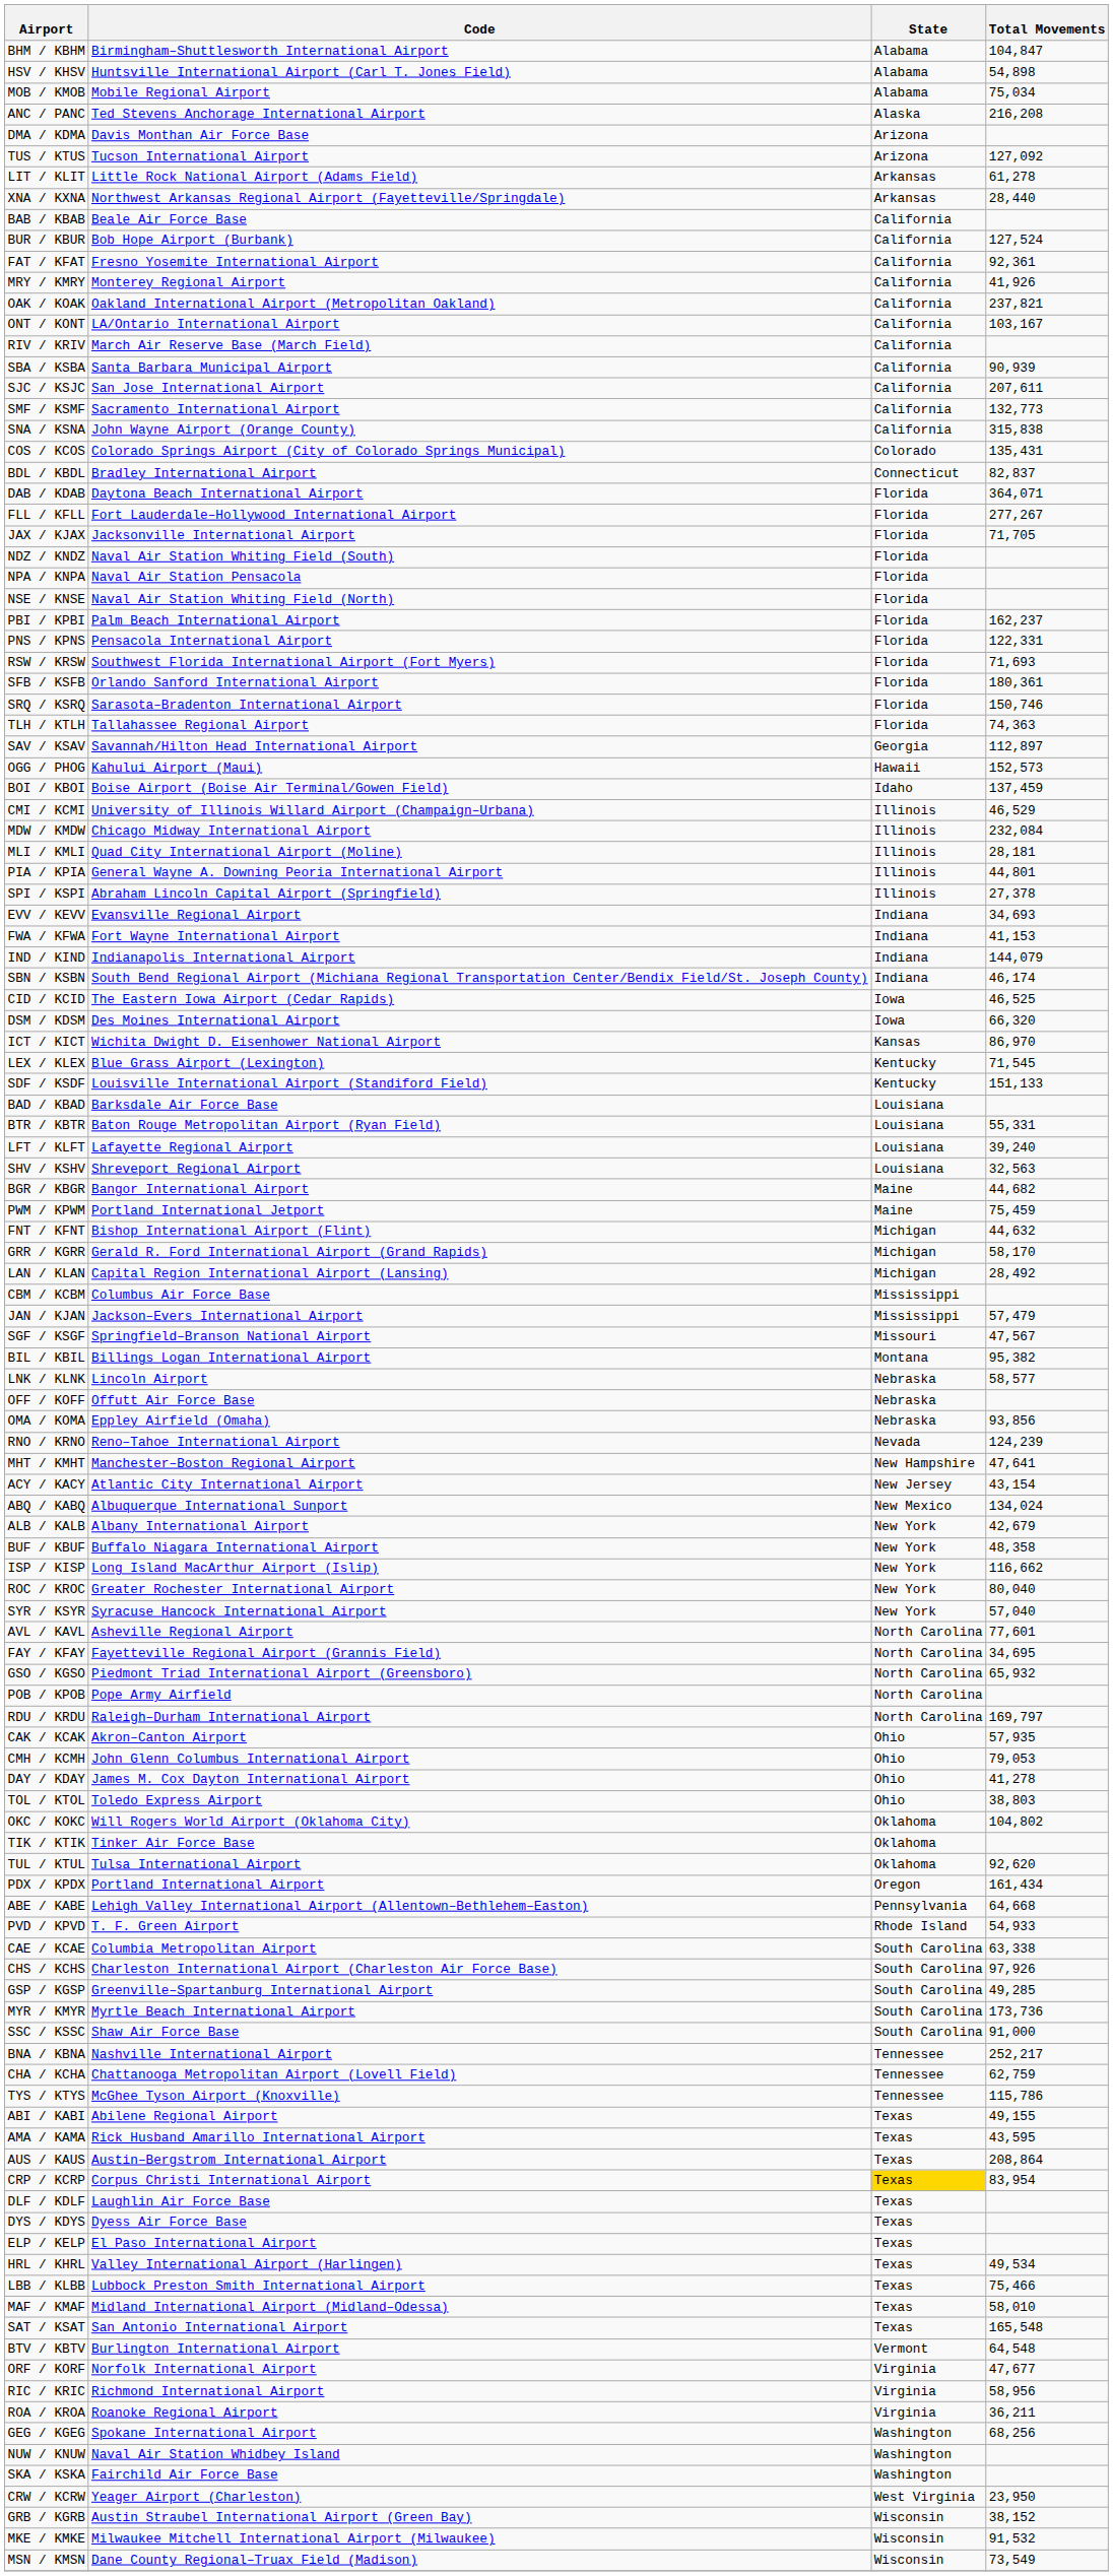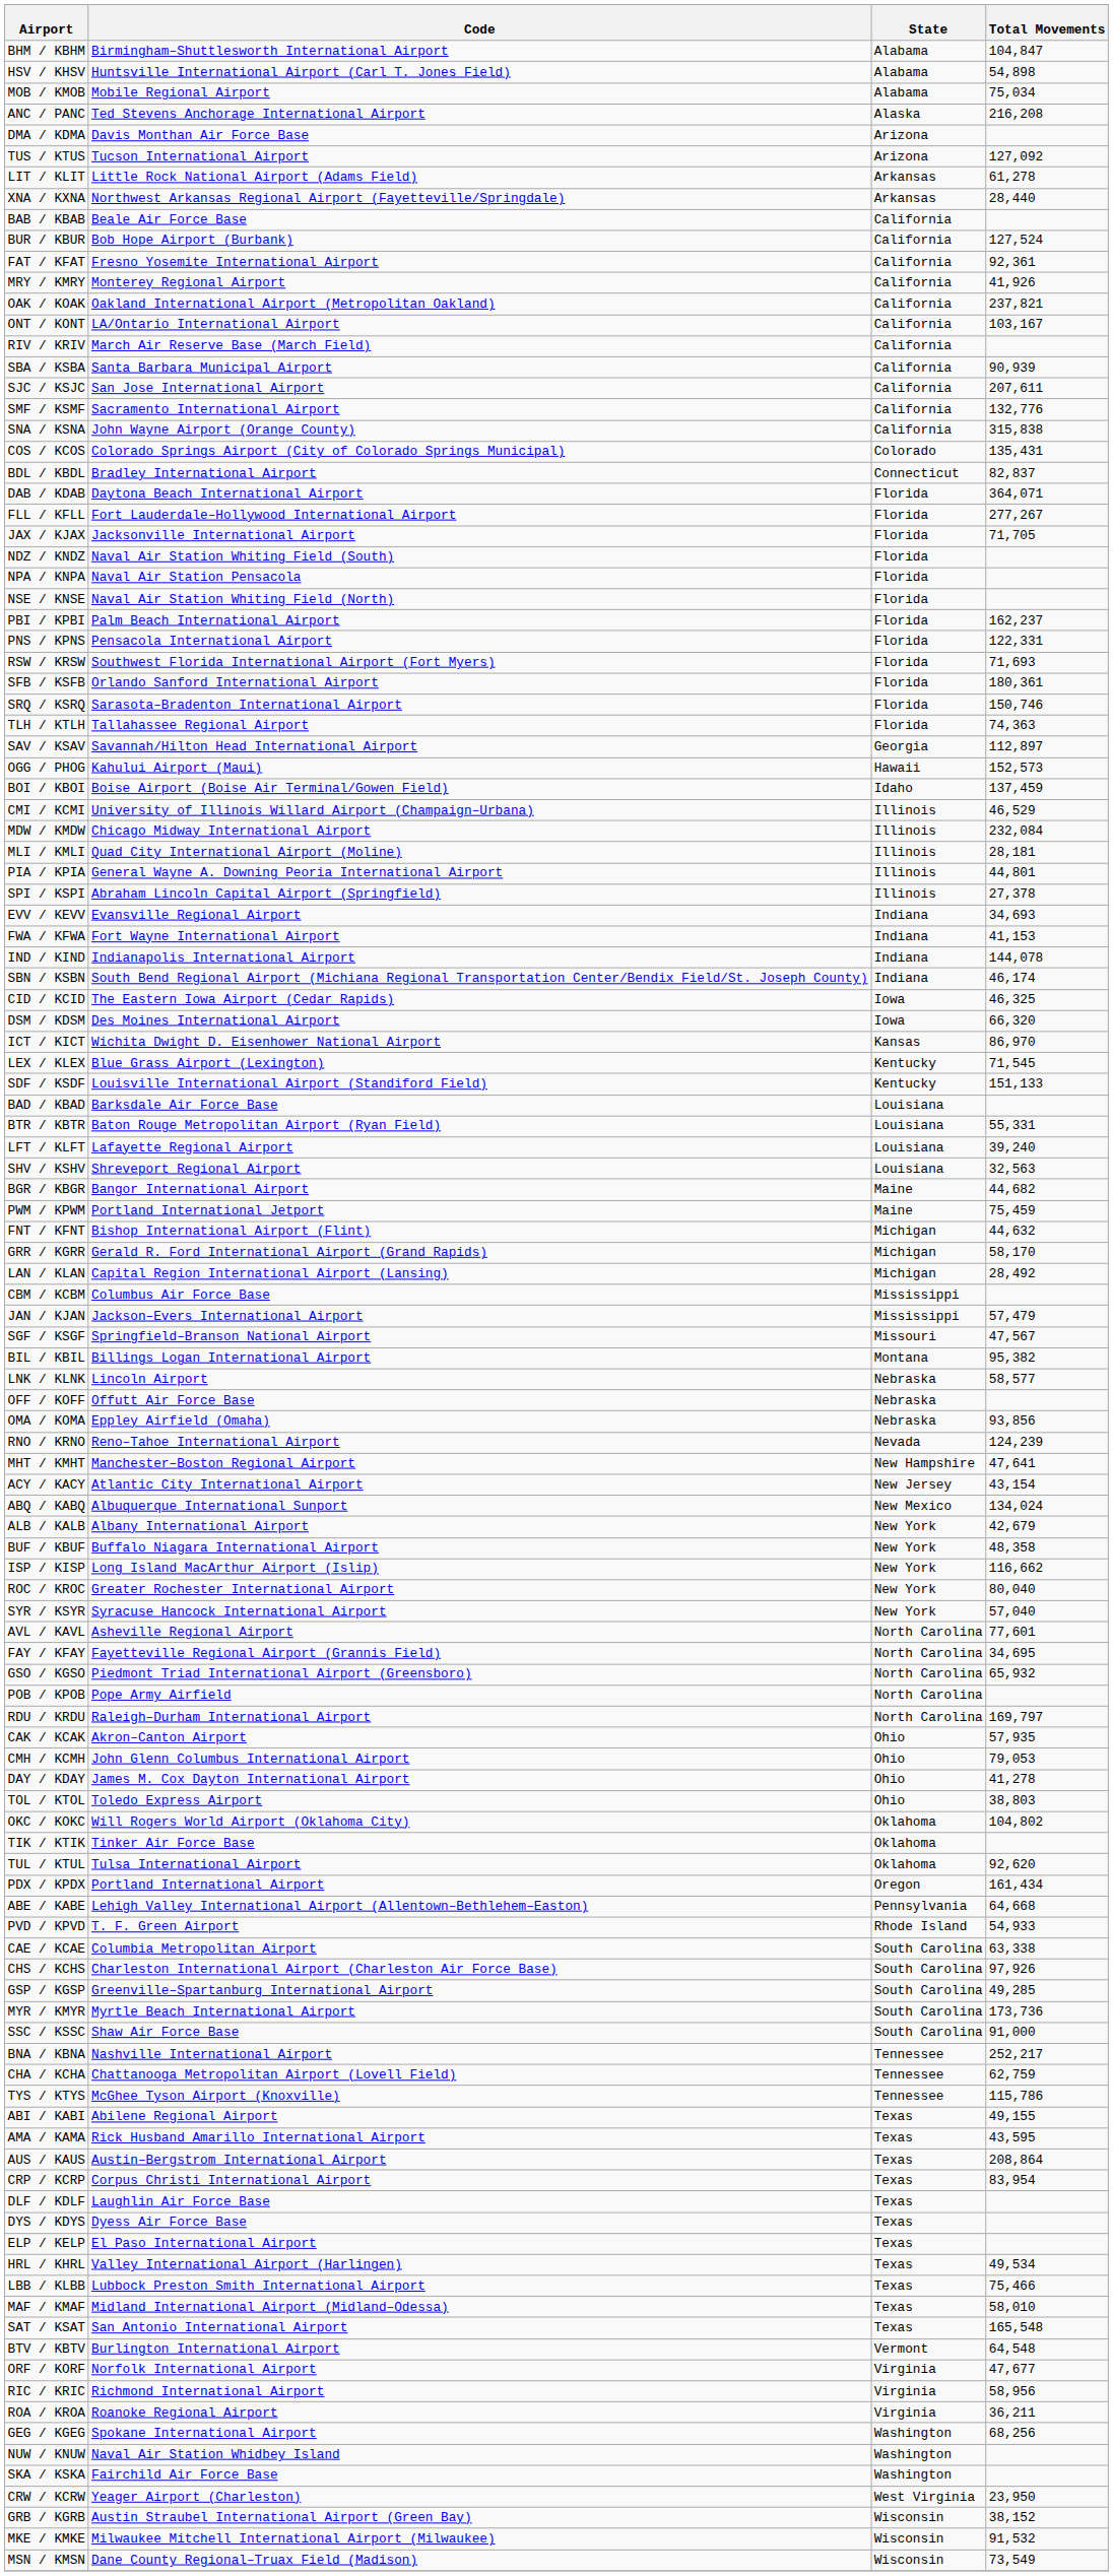SMF / KSMF | Total Movements: 132,773 -> 132,776
IND / KIND | Total Movements: 144,079 -> 144,078
CID / KCID | Total Movements: 46,525 -> 46,325
CRP / KCRP | State: gold background -> no background
